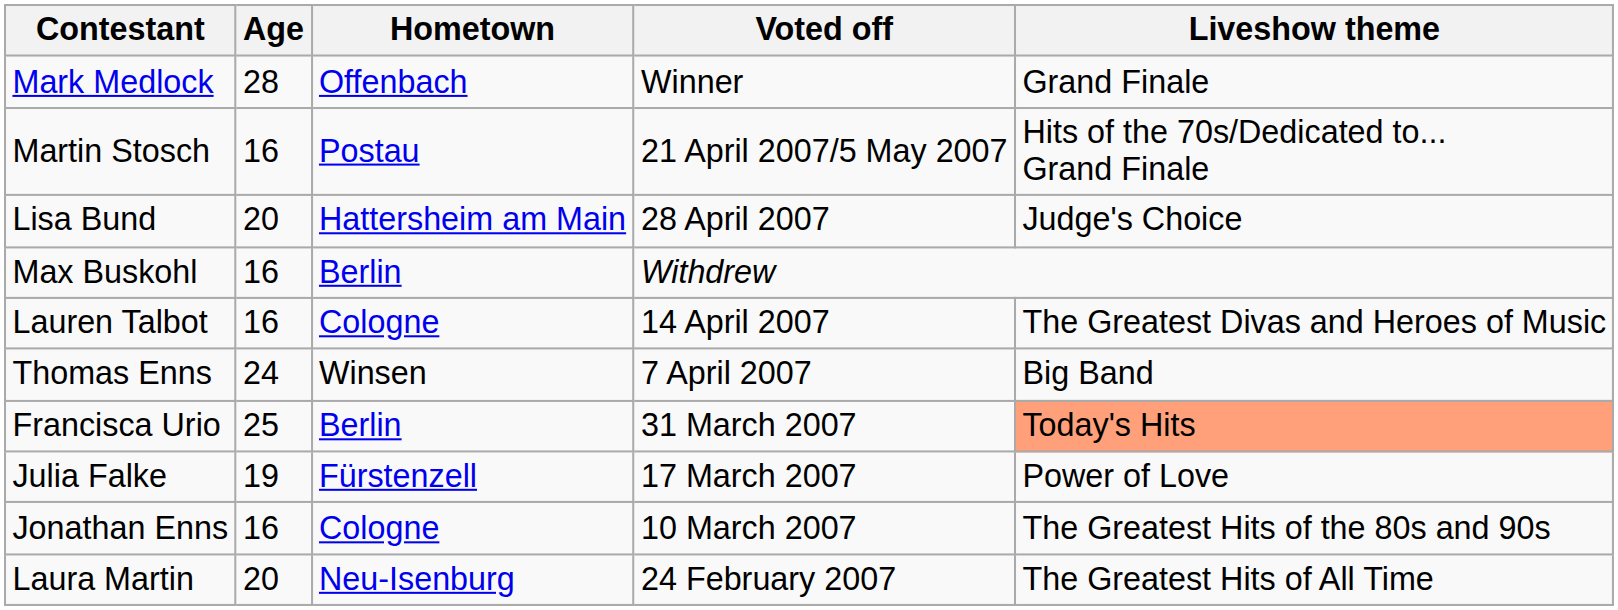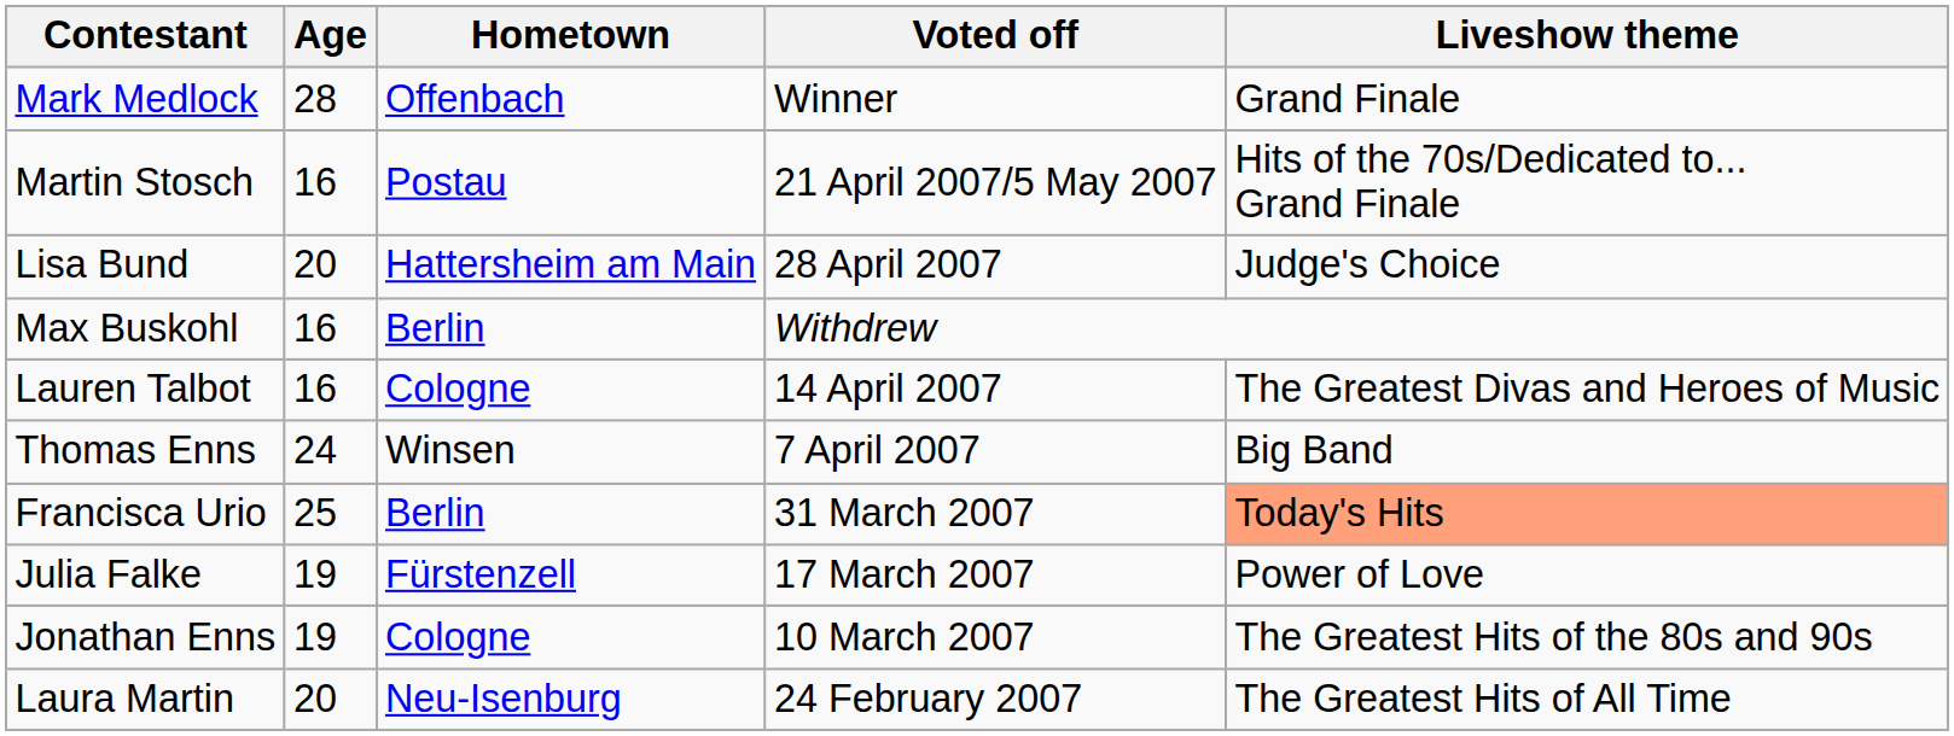Jonathan Enns | Age: 16 -> 19
